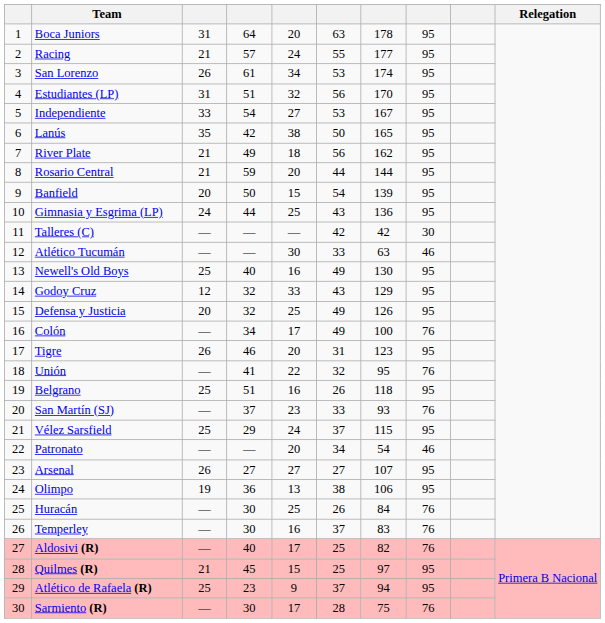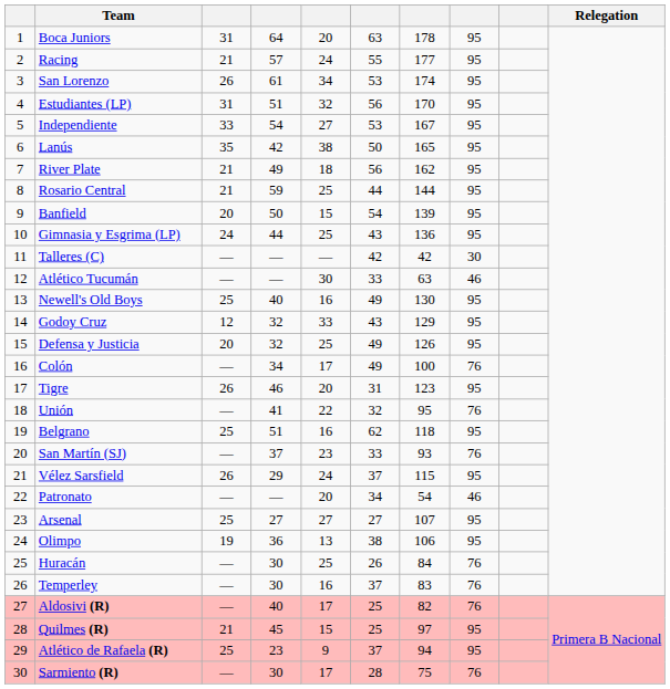Rosario Central | column 5: 20 -> 25
Belgrano | column 6: 26 -> 62
Vélez Sarsfield | column 3: 25 -> 26
Arsenal | column 3: 26 -> 25
